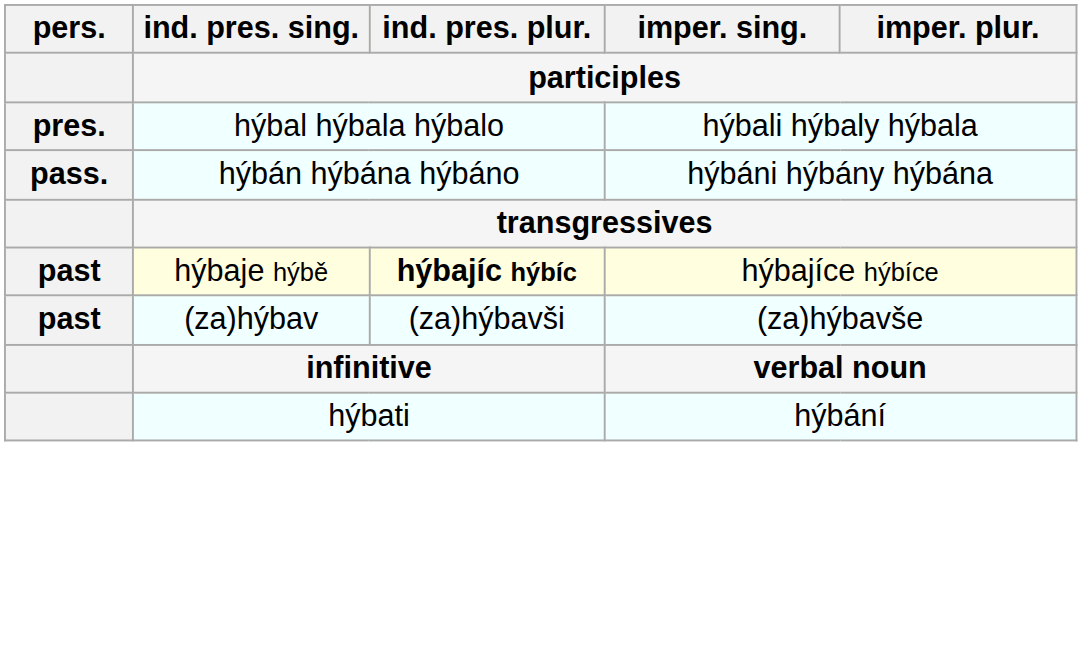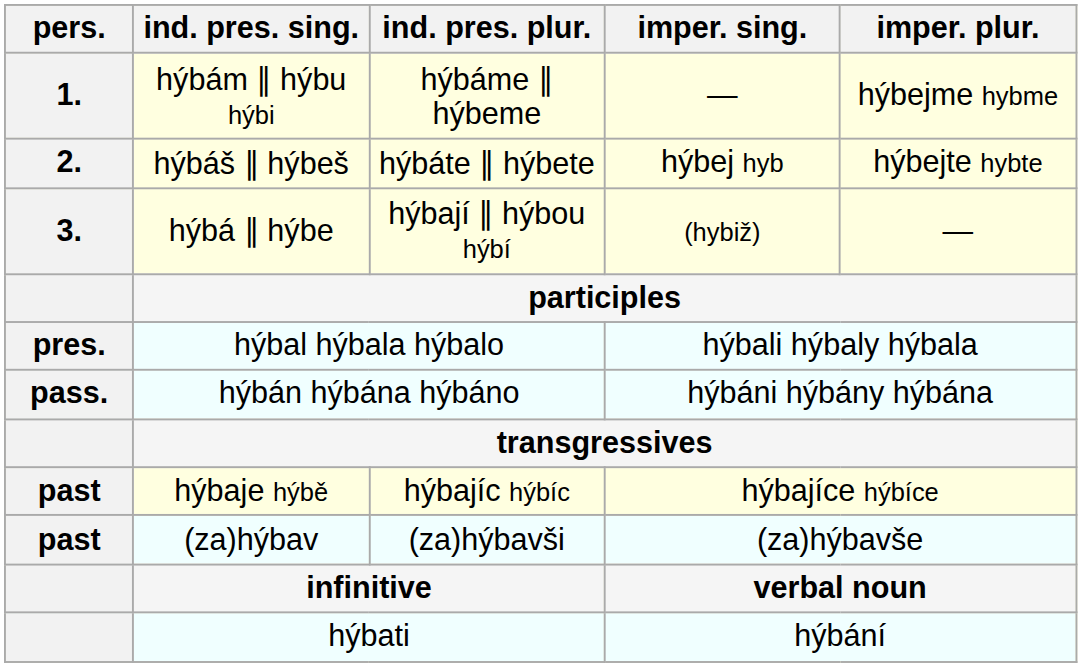+ row: 1. | hýbám ∥ hýbu hýbi | hýbáme ∥ hýbeme | — | hýbejme hybme
+ row: 2. | hýbáš ∥ hýbeš | hýbáte ∥ hýbete | hýbej hyb | hýbejte hybte
+ row: 3. | hýbá ∥ hýbe | hýbají ∥ hýbou hýbí | (hybiž) | —
hýbaje hýbě | ind. pres. plur.: bold -> normal
